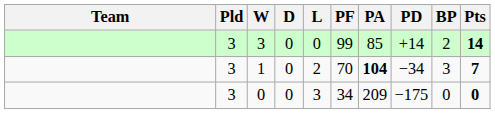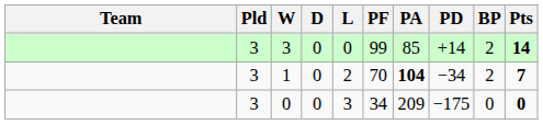1 | BP: 3 -> 2
